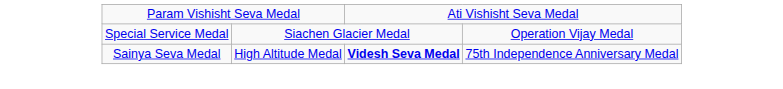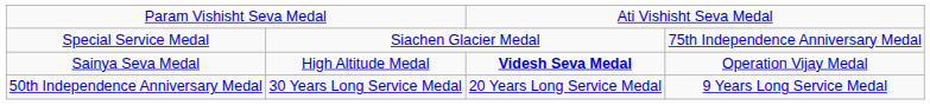Special Service Medal | column 4: Operation Vijay Medal -> 75th Independence Anniversary Medal
Sainya Seva Medal | column 4: 75th Independence Anniversary Medal -> Operation Vijay Medal
+ row: 50th Independence Anniversary Medal | 30 Years Long Service Medal | 20 Years Long Service Medal | 9 Years Long Service Medal
